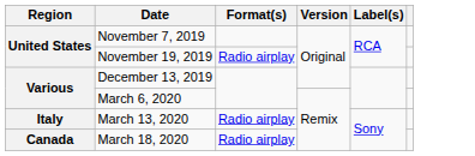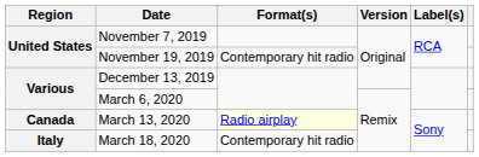November 19, 2019 | Format(s): Radio airplay -> Contemporary hit radio
March 13, 2020 | Region: Italy -> Canada
March 13, 2020 | Format(s): no background -> lightyellow background
March 18, 2020 | Region: Canada -> Italy
March 18, 2020 | Format(s): Radio airplay -> Contemporary hit radio
